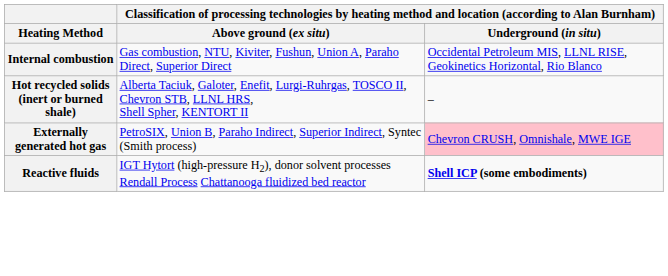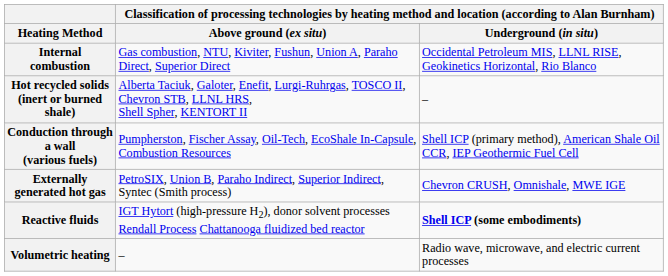+ row: Conduction through a wall (various fuels) | Pumpherston, Fischer Assay, Oil-Tech, EcoShale In-Capsule, Combustion Resources | Shell ICP (primary method), American Shale Oil CCR, IEP Geothermic Fuel Cell
Externally generated hot gas | column 3: pink background -> no background
+ row: Volumetric heating | – | Radio wave, microwave, and electric current processes
